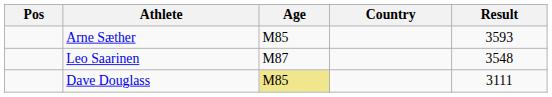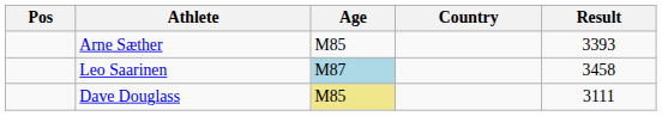Arne Sæther | Result: 3593 -> 3393
Leo Saarinen | Age: no background -> lightblue background
Leo Saarinen | Result: 3548 -> 3458
